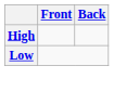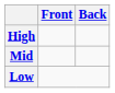+ row: Mid
